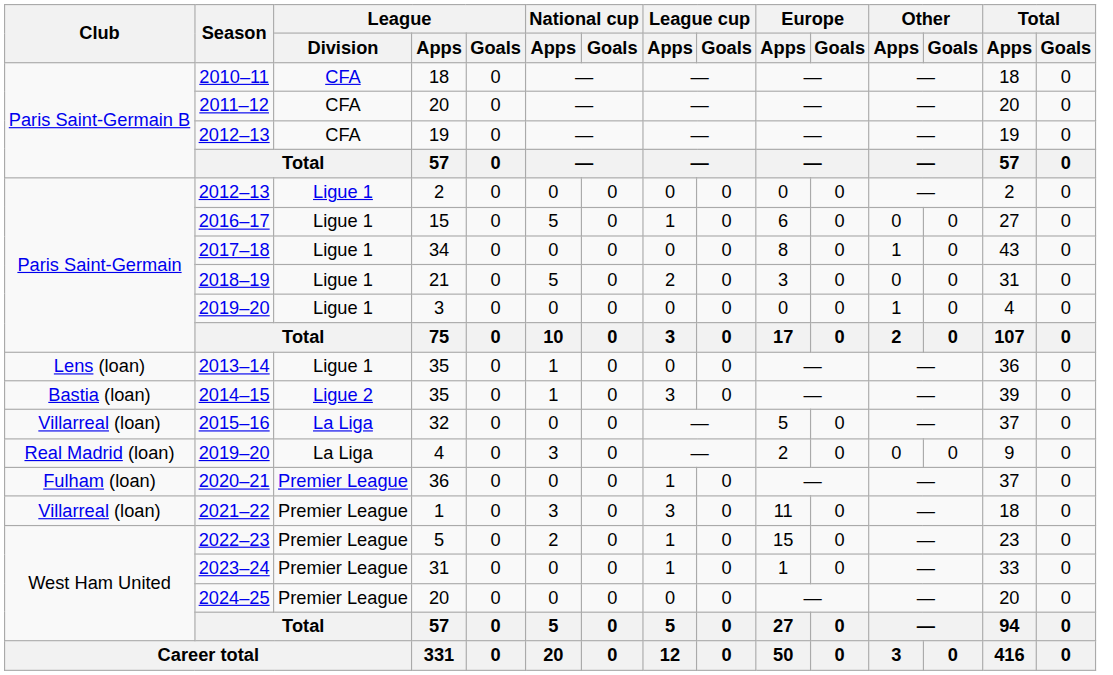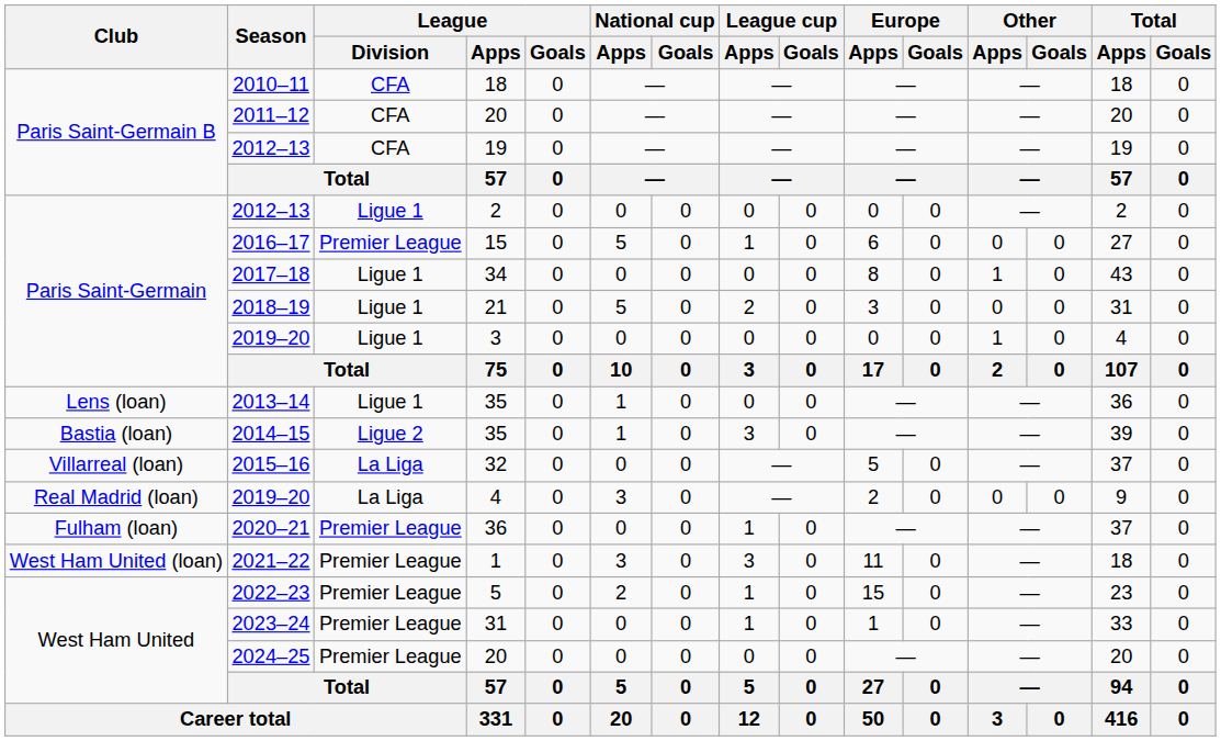2016–17 | League / Division: Ligue 1 -> Premier League
2021–22 | Club: Villarreal (loan) -> West Ham United (loan)
